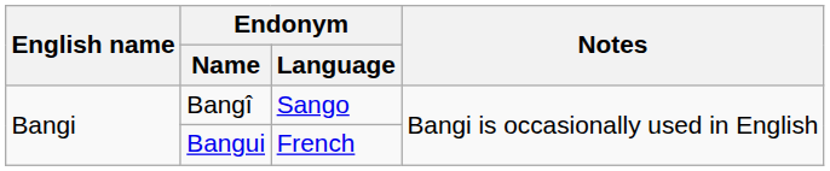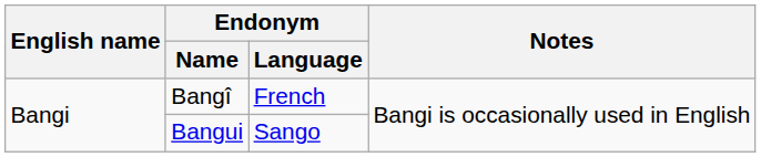Bangî | Endonym / Language: Sango -> French
Bangui | Endonym / Language: French -> Sango
